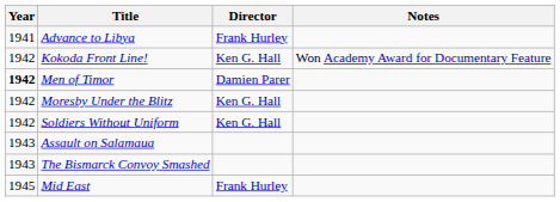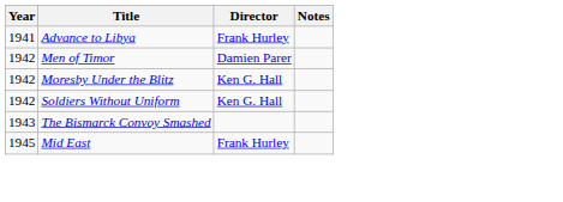- row: 1942 | Kokoda Front Line! | Ken G. Hall | Won Academy Award for Documentary Feature
Men of Timor | Year: bold -> normal
- row: 1943 | Assault on Salamaua
